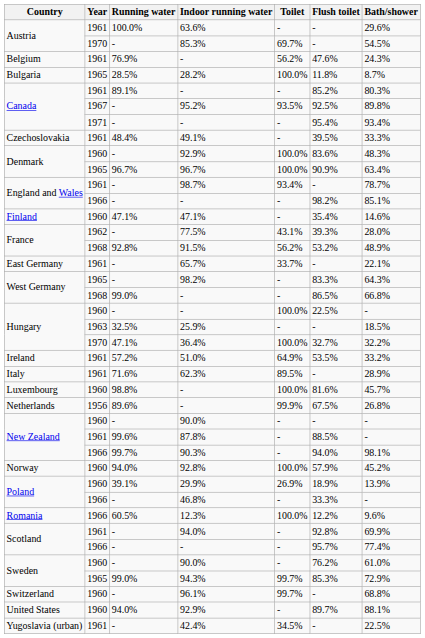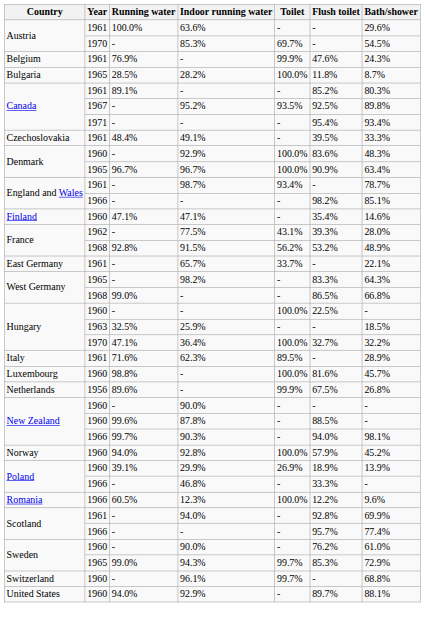Belgium / - | Toilet: 56.2% -> 99.9%
- row: Ireland | 1961 | 57.2% | 51.0% | 64.9% | 53.5% | 33.2%
87.8% | Year: 1961 -> 1960
- row: Yugoslavia (urban) | 1961 | - | 42.4% | 34.5% | - | 22.5%
